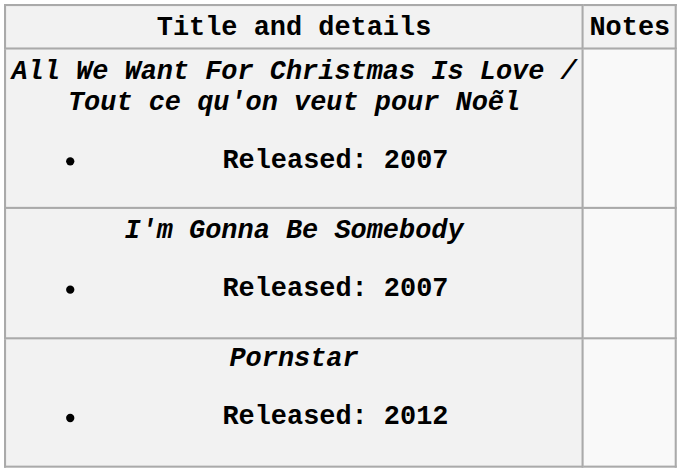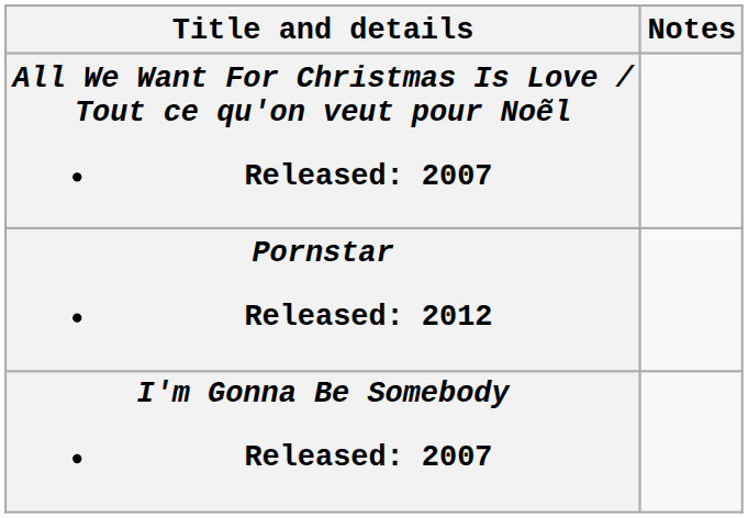rows swapped: I'm Gonna Be Somebody Released: 2007 <-> Pornstar Released: 2012
